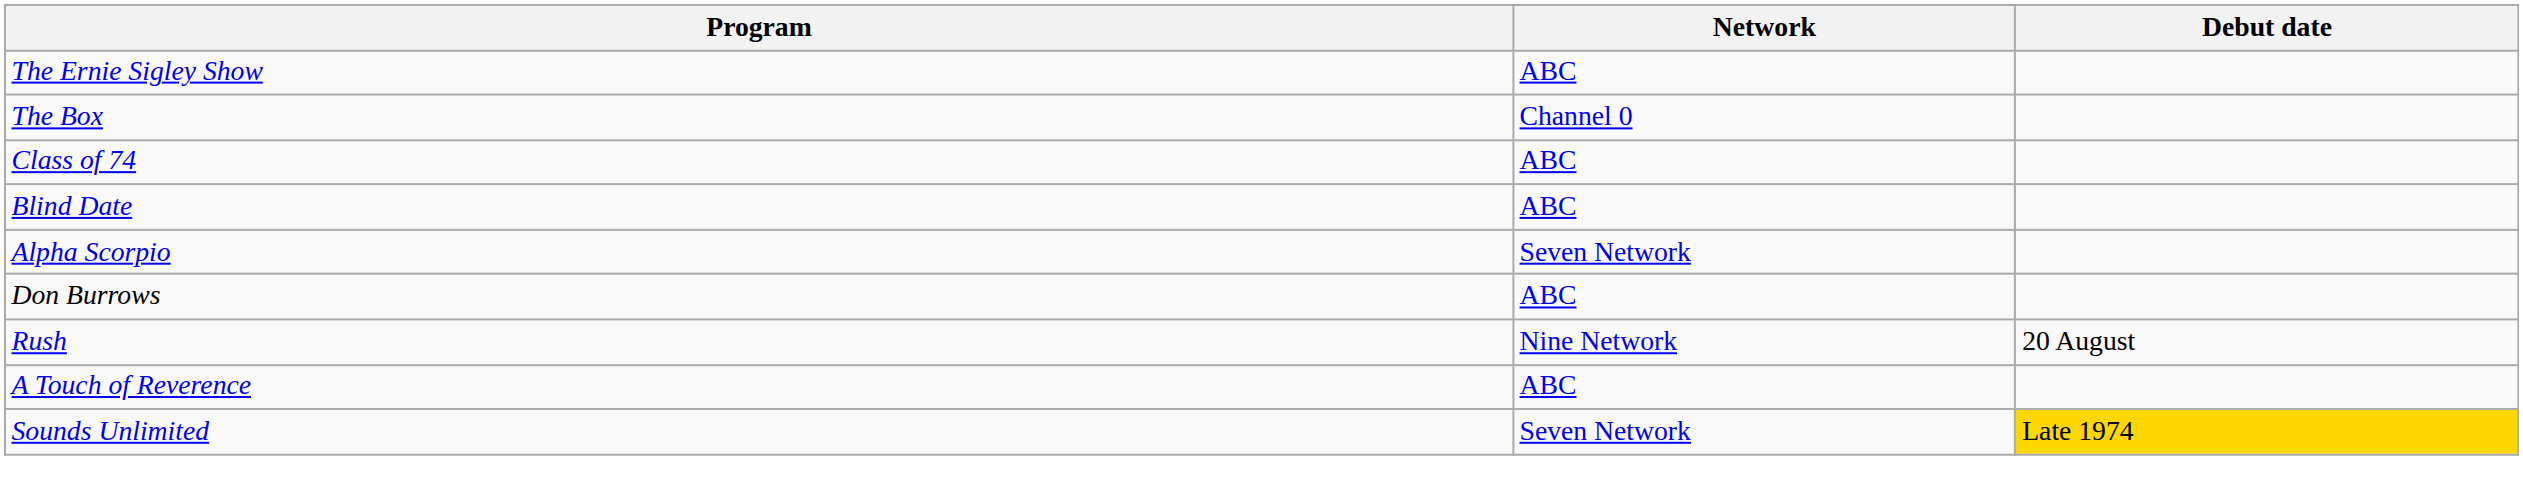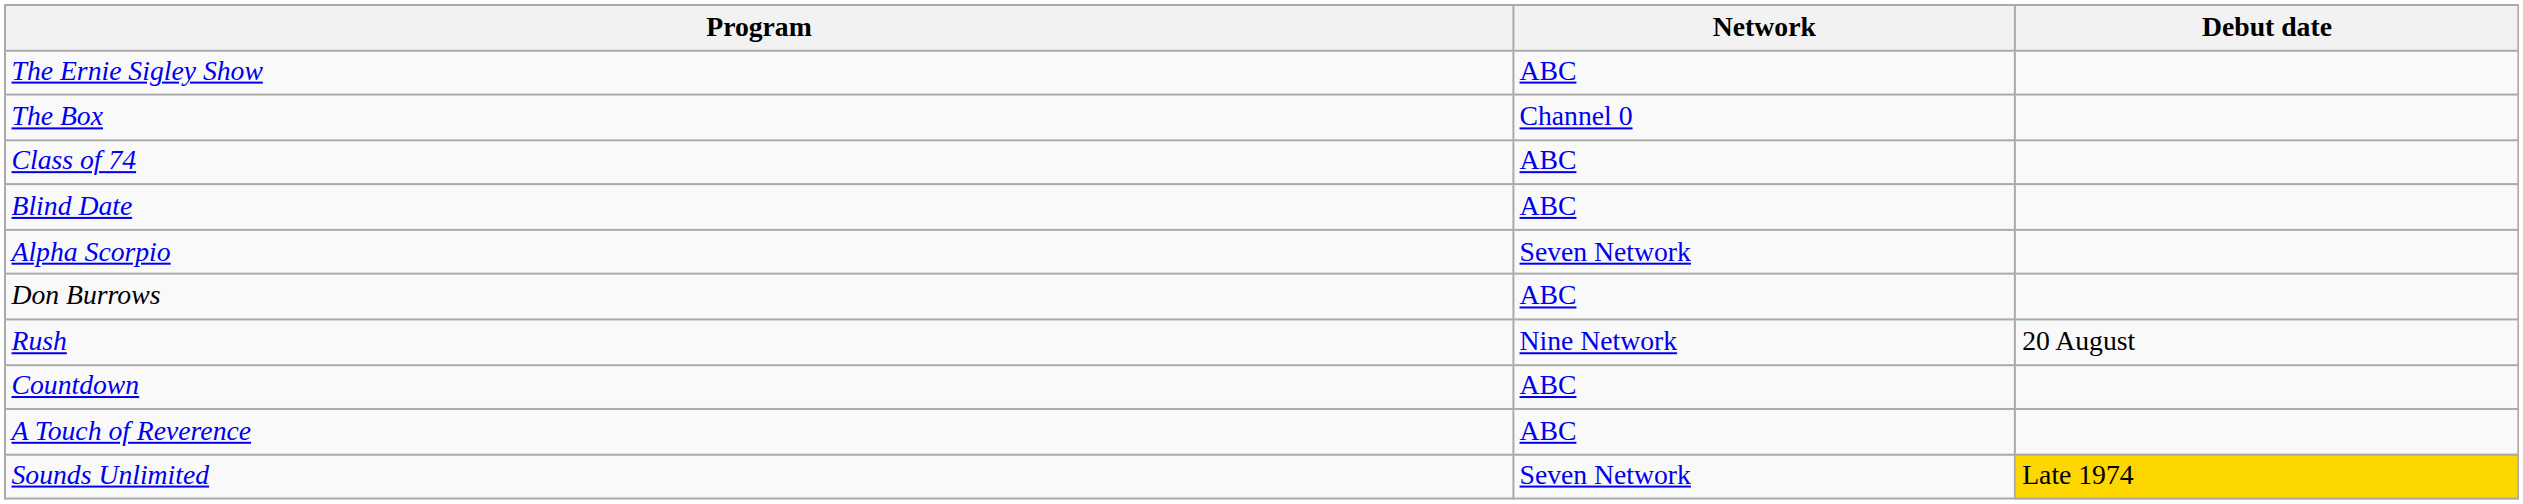+ row: Countdown | ABC
